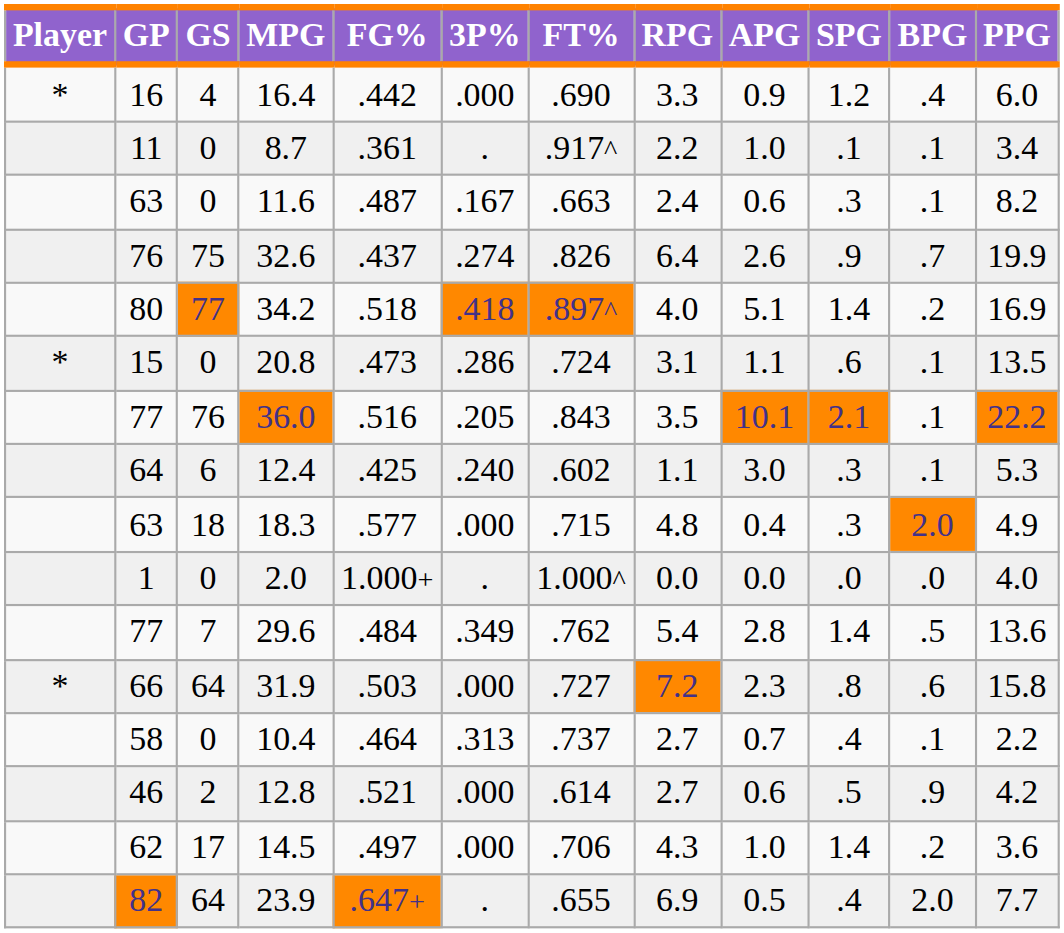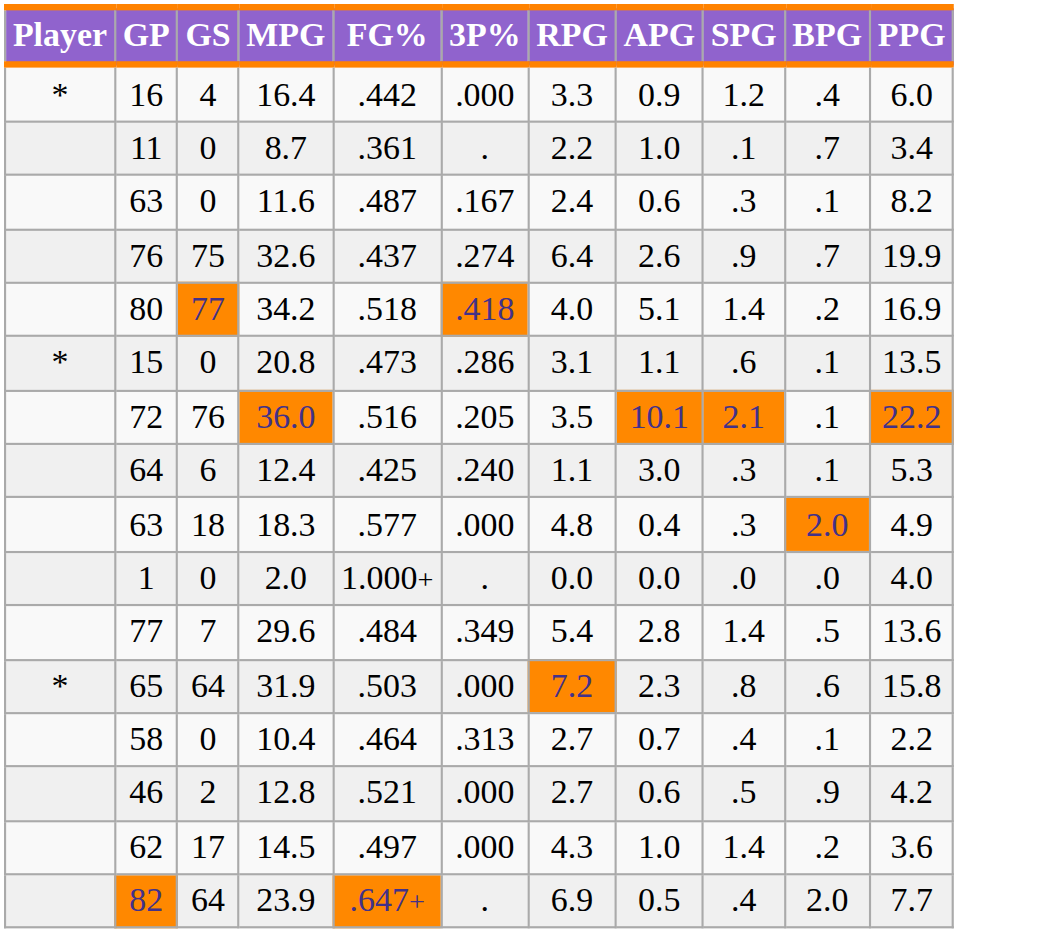- column: FT% | .690 | .917^ | .663 | .826 | .897^ | .724 | .843 | .602 | .715 | 1.000^ | .762 | .727 | .737 | .614 | .706 | .655
8.7 | BPG: .1 -> .7
36.0 | GP: 77 -> 72
31.9 | GP: 66 -> 65
